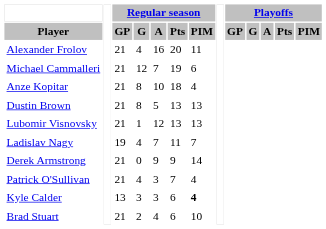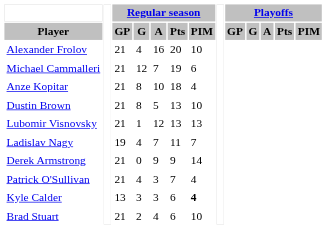Alexander Frolov | Regular season / PIM: 11 -> 10
Dustin Brown | Regular season / PIM: 13 -> 10
